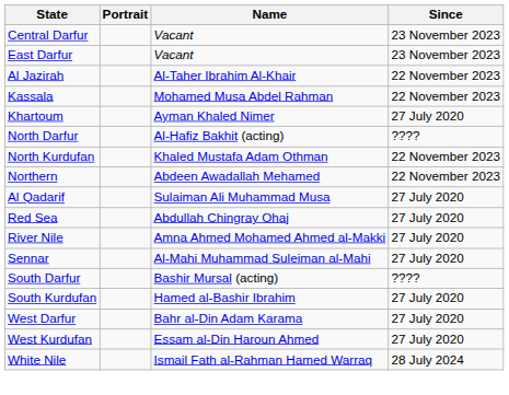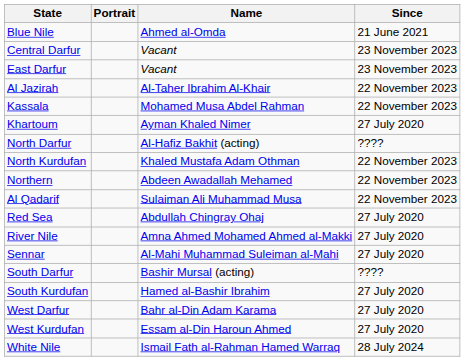+ row: Blue Nile | Ahmed al-Omda | 21 June 2021
Al Qadarif | Since: 27 July 2020 -> 22 November 2023
